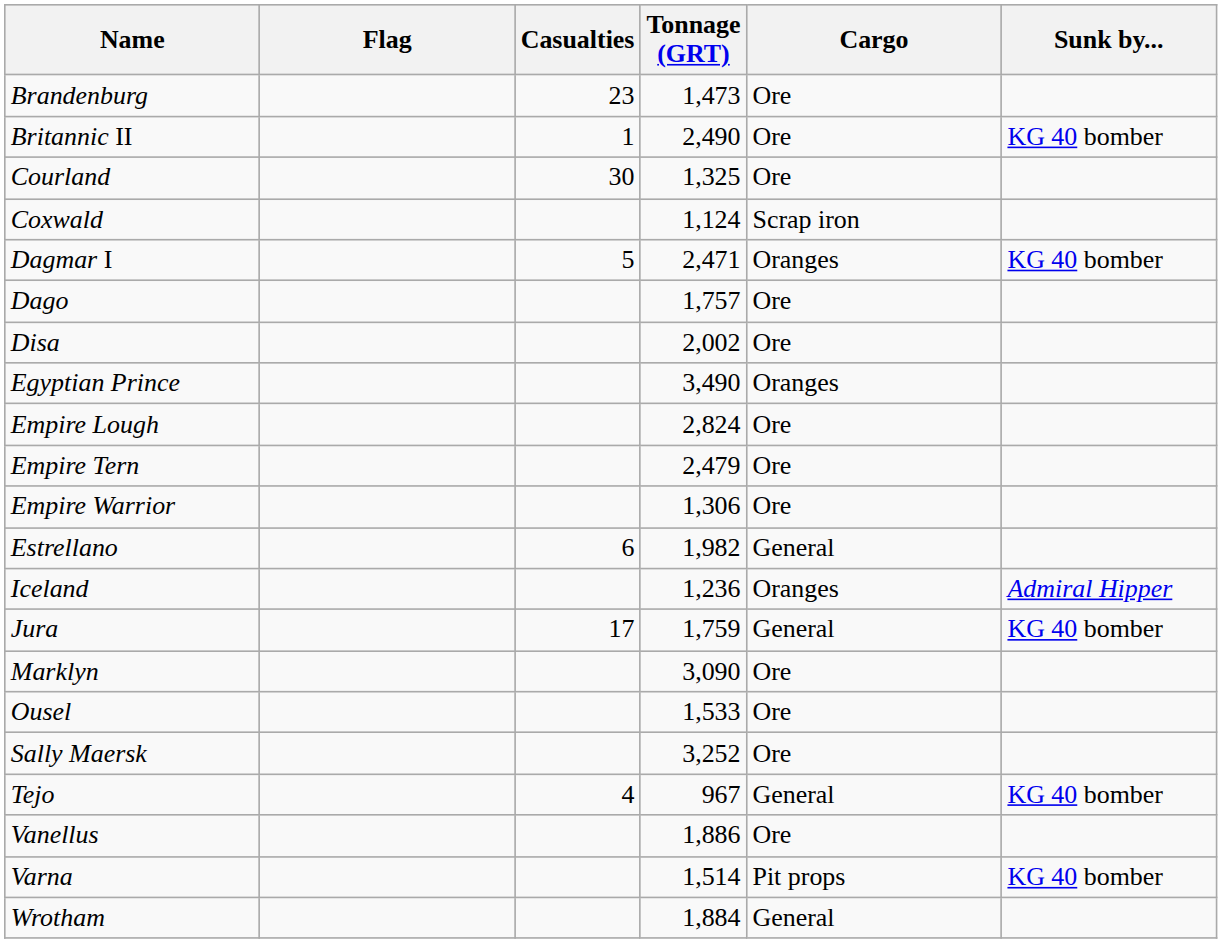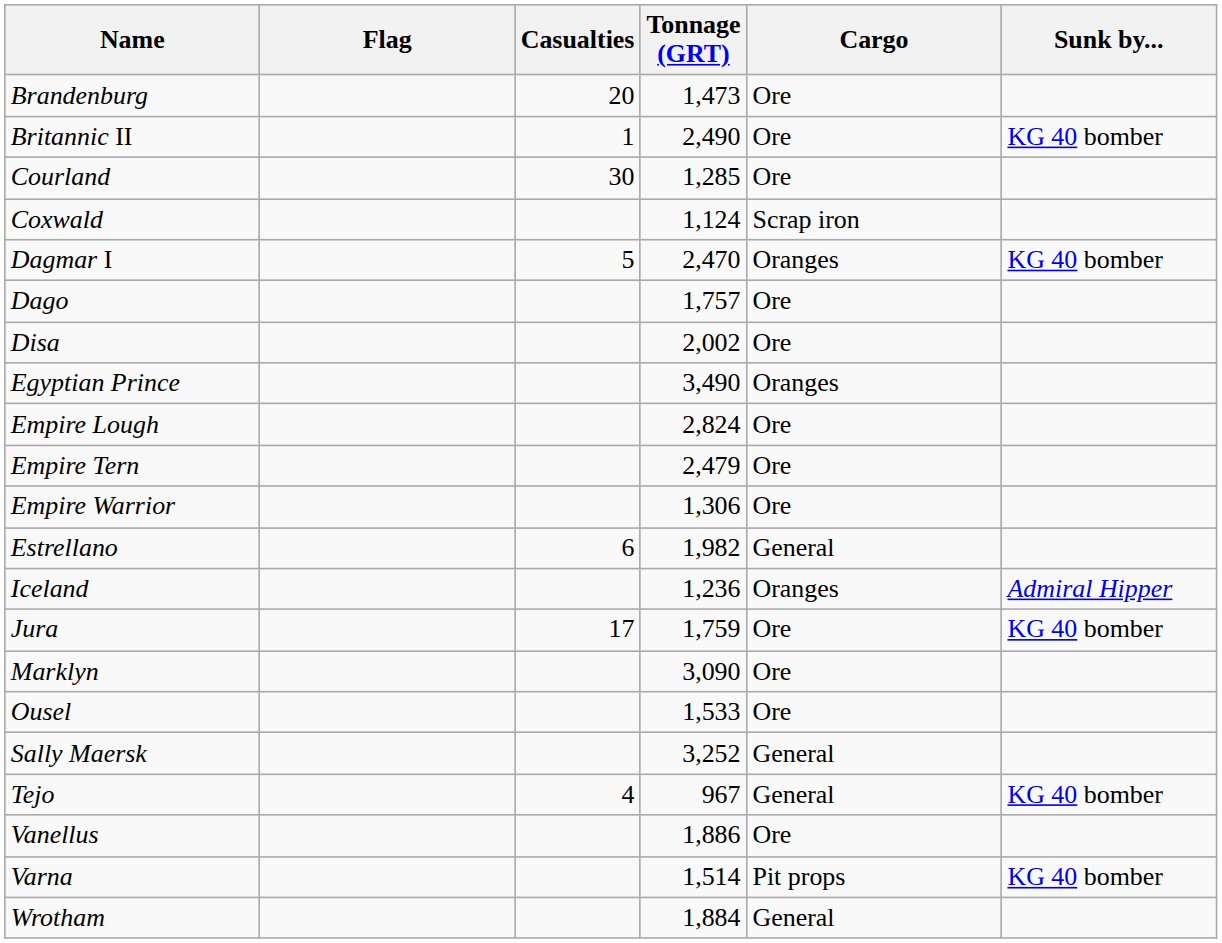Brandenburg | Casualties: 23 -> 20
Courland | Tonnage (GRT): 1,325 -> 1,285
Dagmar I | Tonnage (GRT): 2,471 -> 2,470
Jura | Cargo: General -> Ore
Sally Maersk | Cargo: Ore -> General
